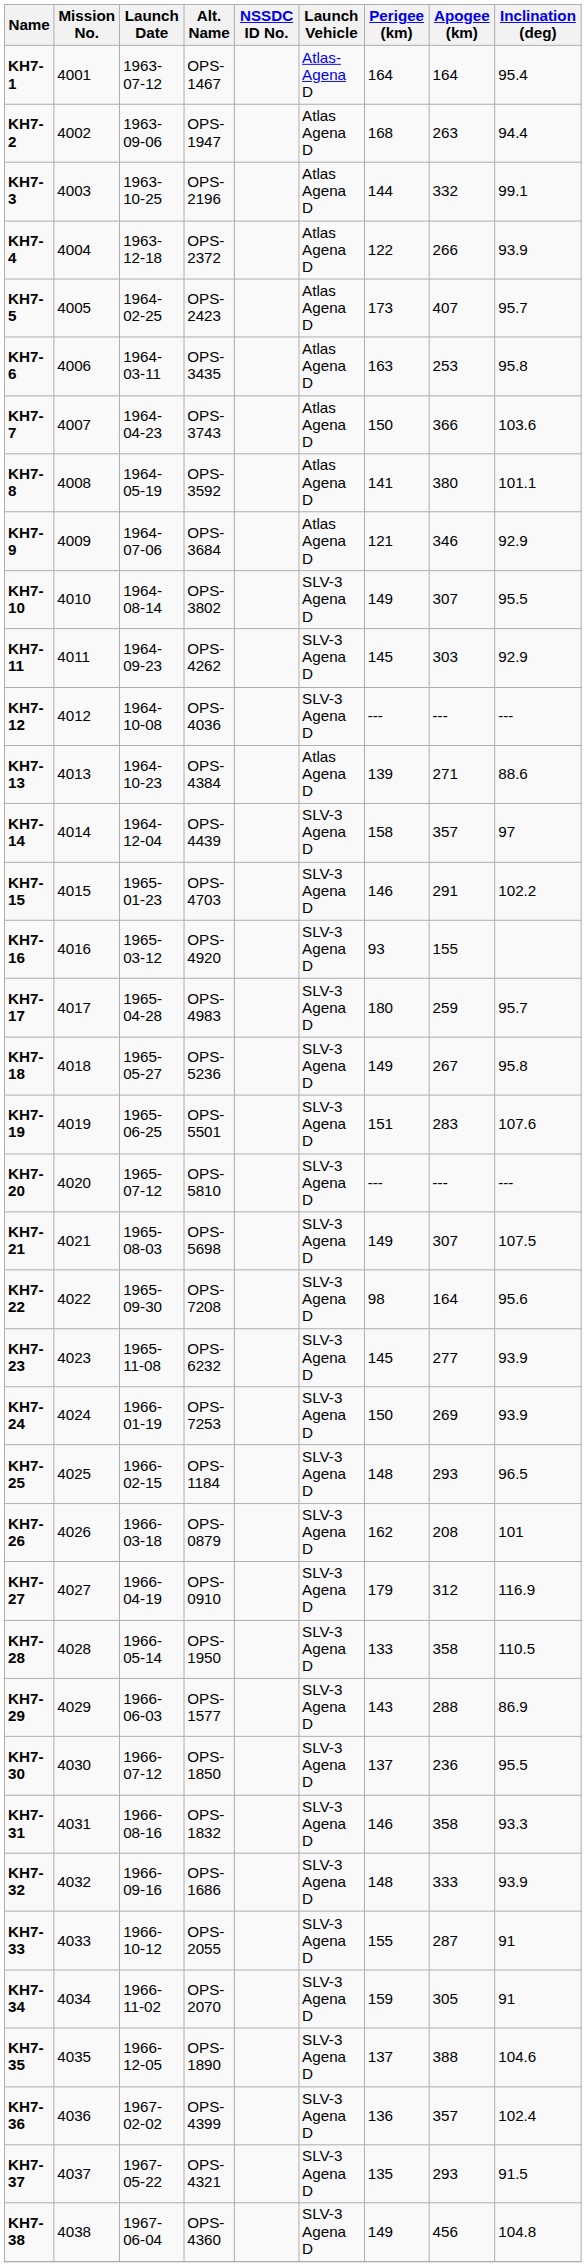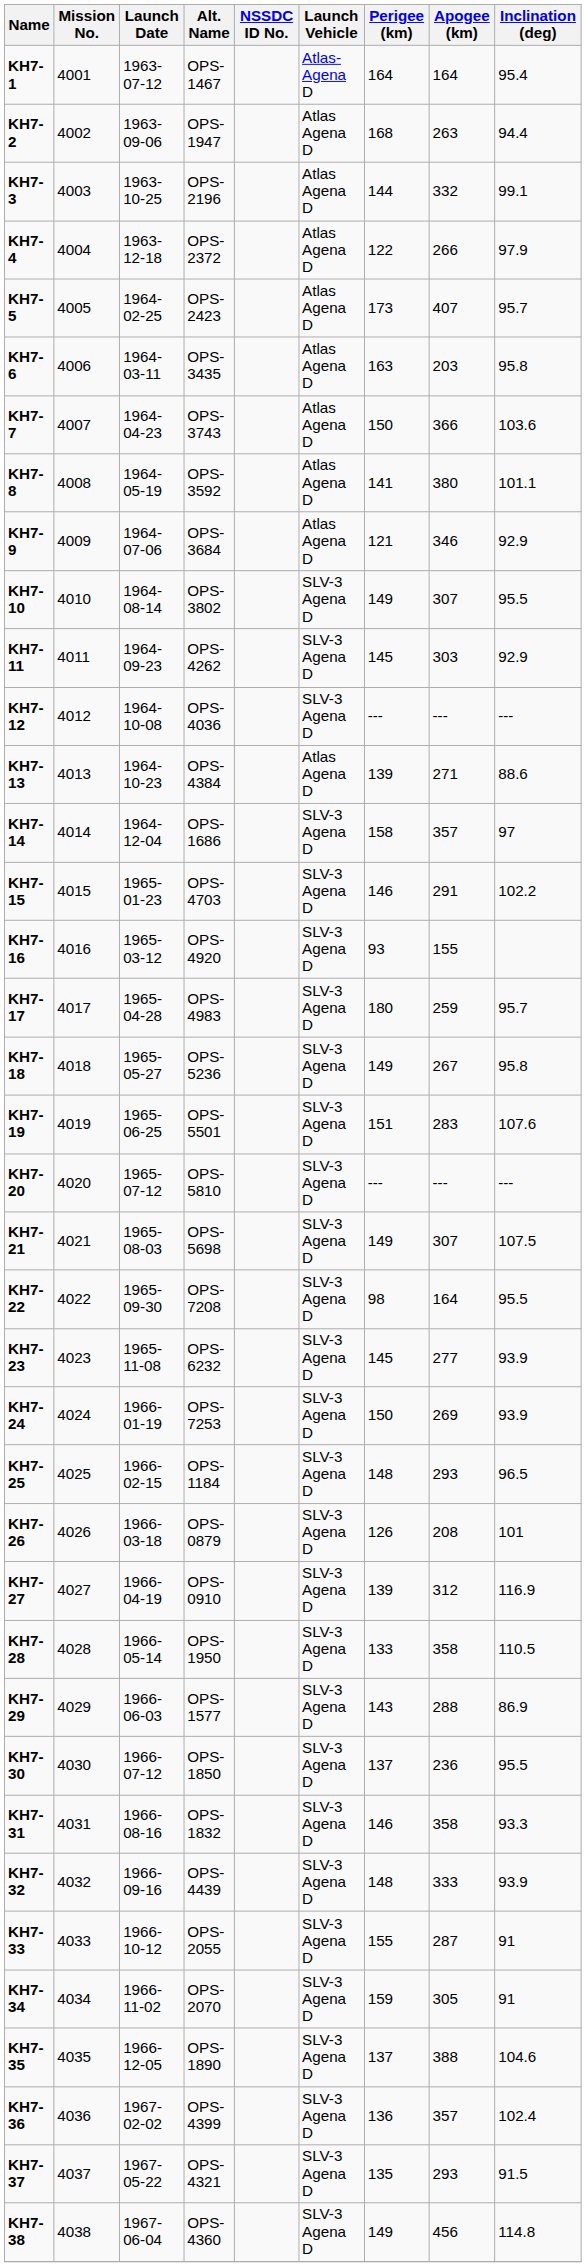KH7-4 | Inclination (deg): 93.9 -> 97.9
KH7-6 | Apogee (km): 253 -> 203
KH7-14 | Alt. Name: OPS-4439 -> OPS-1686
KH7-22 | Inclination (deg): 95.6 -> 95.5
KH7-26 | Perigee (km): 162 -> 126
KH7-27 | Perigee (km): 179 -> 139
KH7-32 | Alt. Name: OPS-1686 -> OPS-4439
KH7-38 | Inclination (deg): 104.8 -> 114.8
